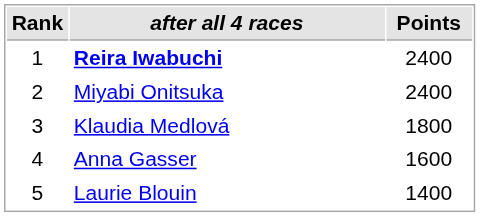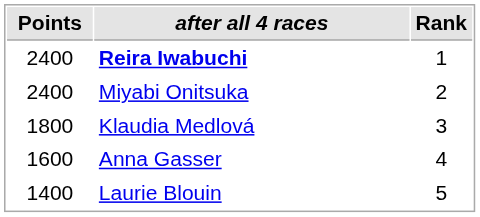columns swapped: Rank <-> Points
